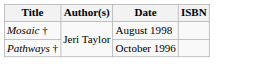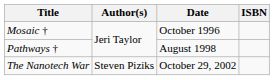Mosaic † | Date: August 1998 -> October 1996
Pathways † | Date: October 1996 -> August 1998
+ row: The Nanotech War | Steven Piziks | October 29, 2002
